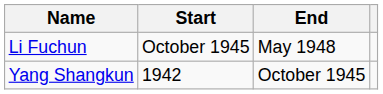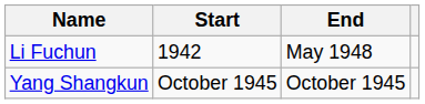Li Fuchun | Start: October 1945 -> 1942
Yang Shangkun | Start: 1942 -> October 1945
